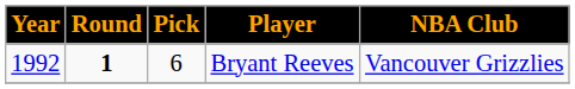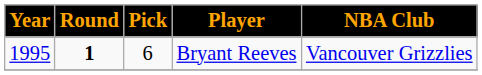Bryant Reeves | Year: 1992 -> 1995
